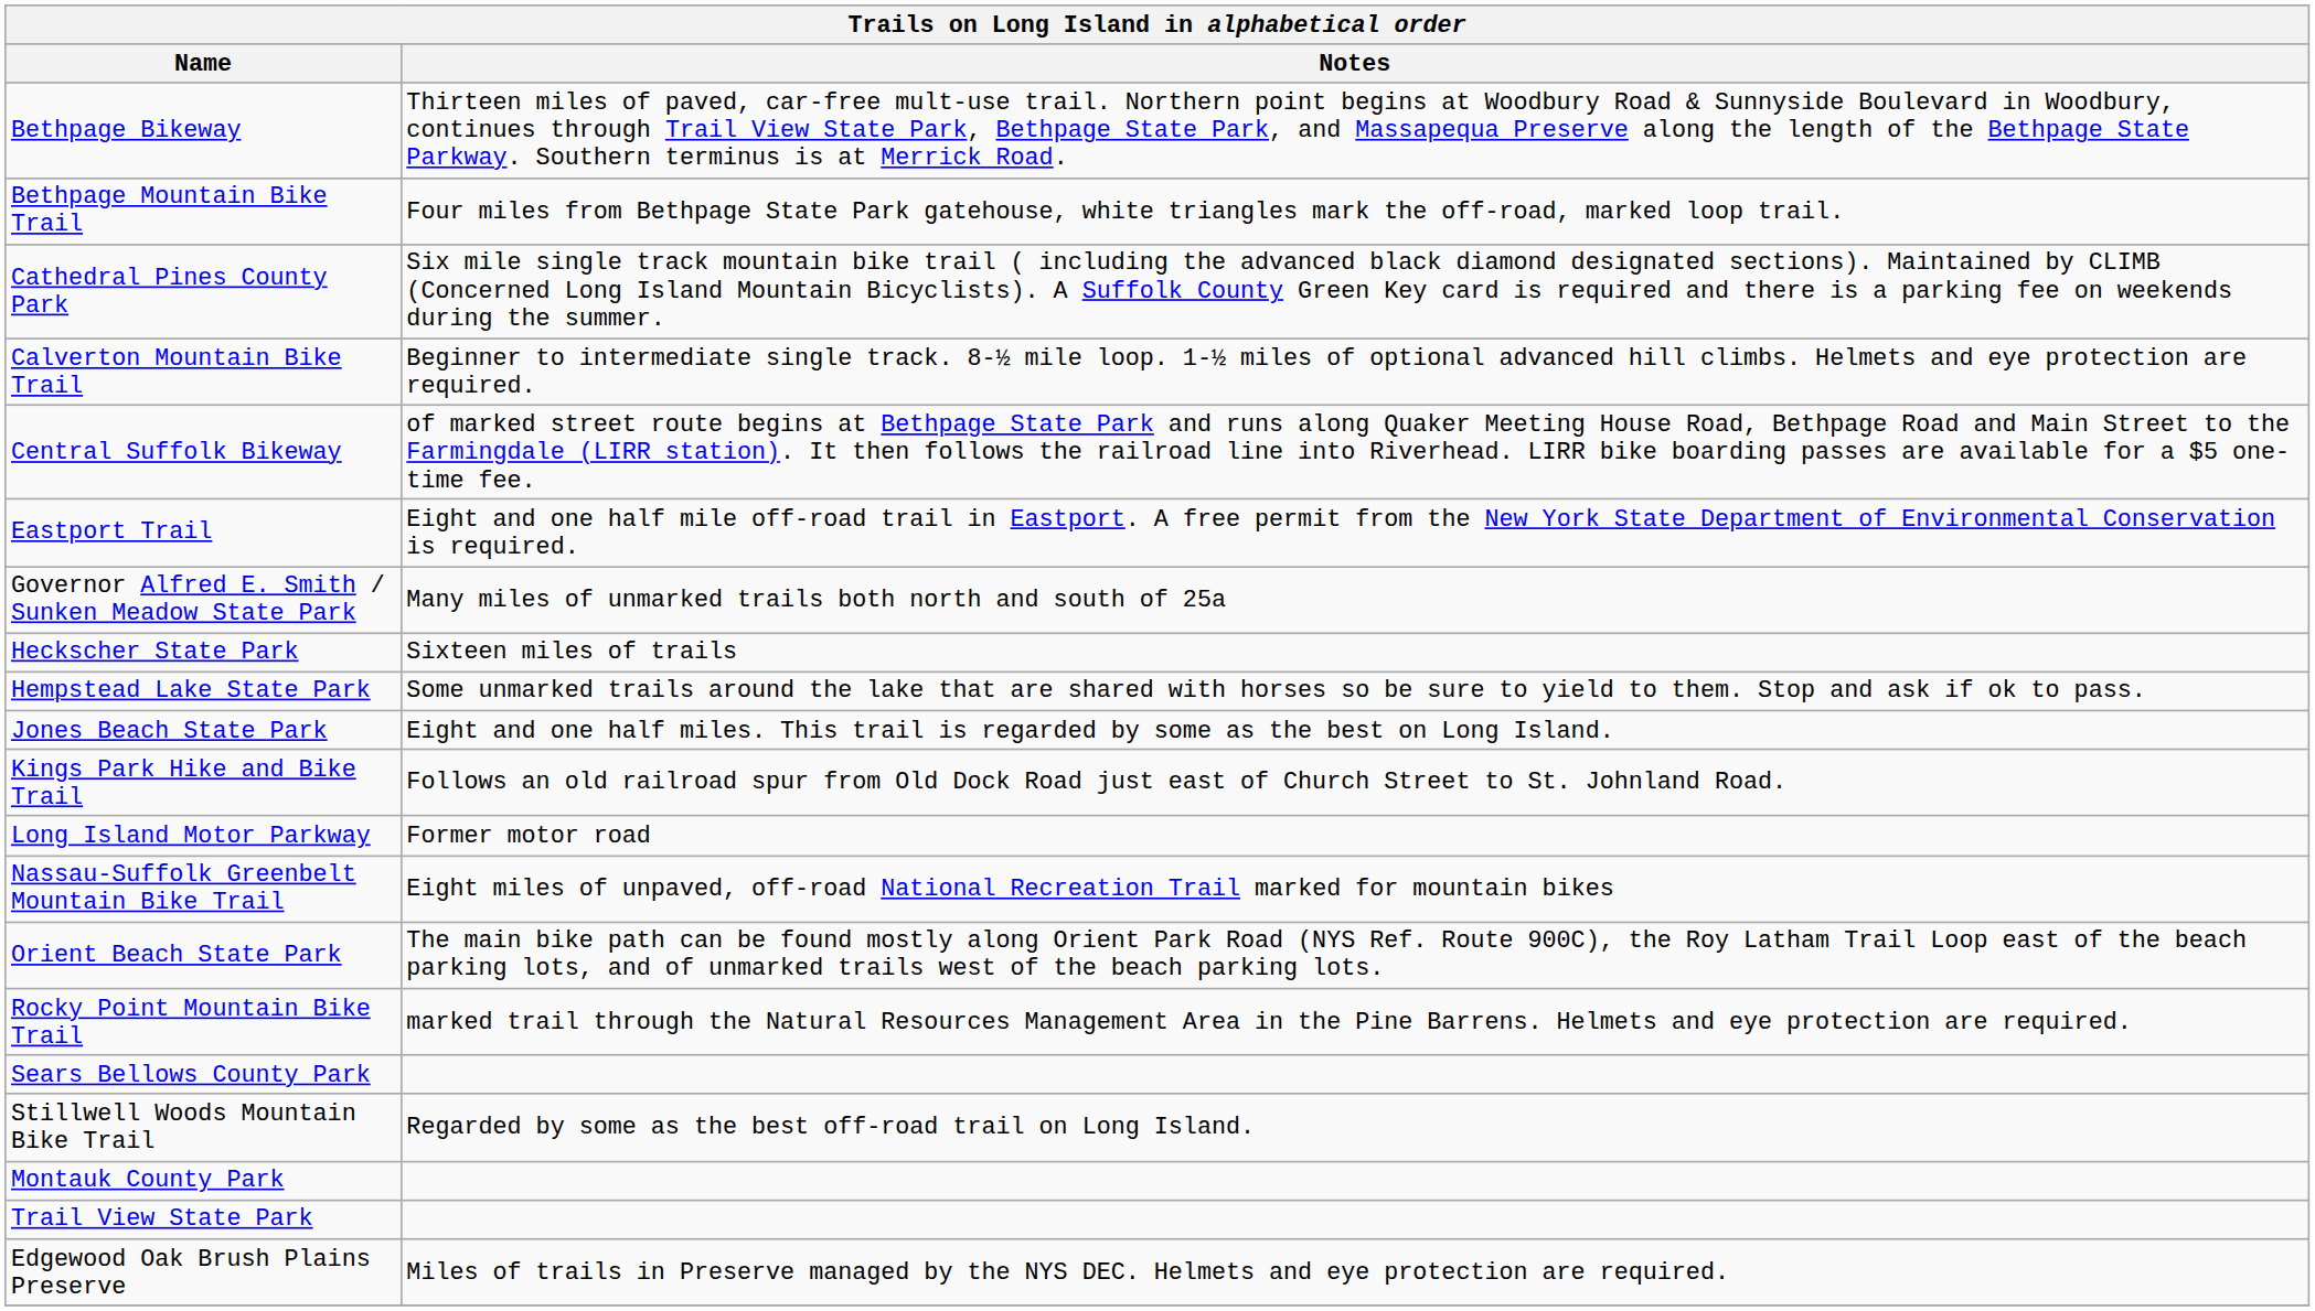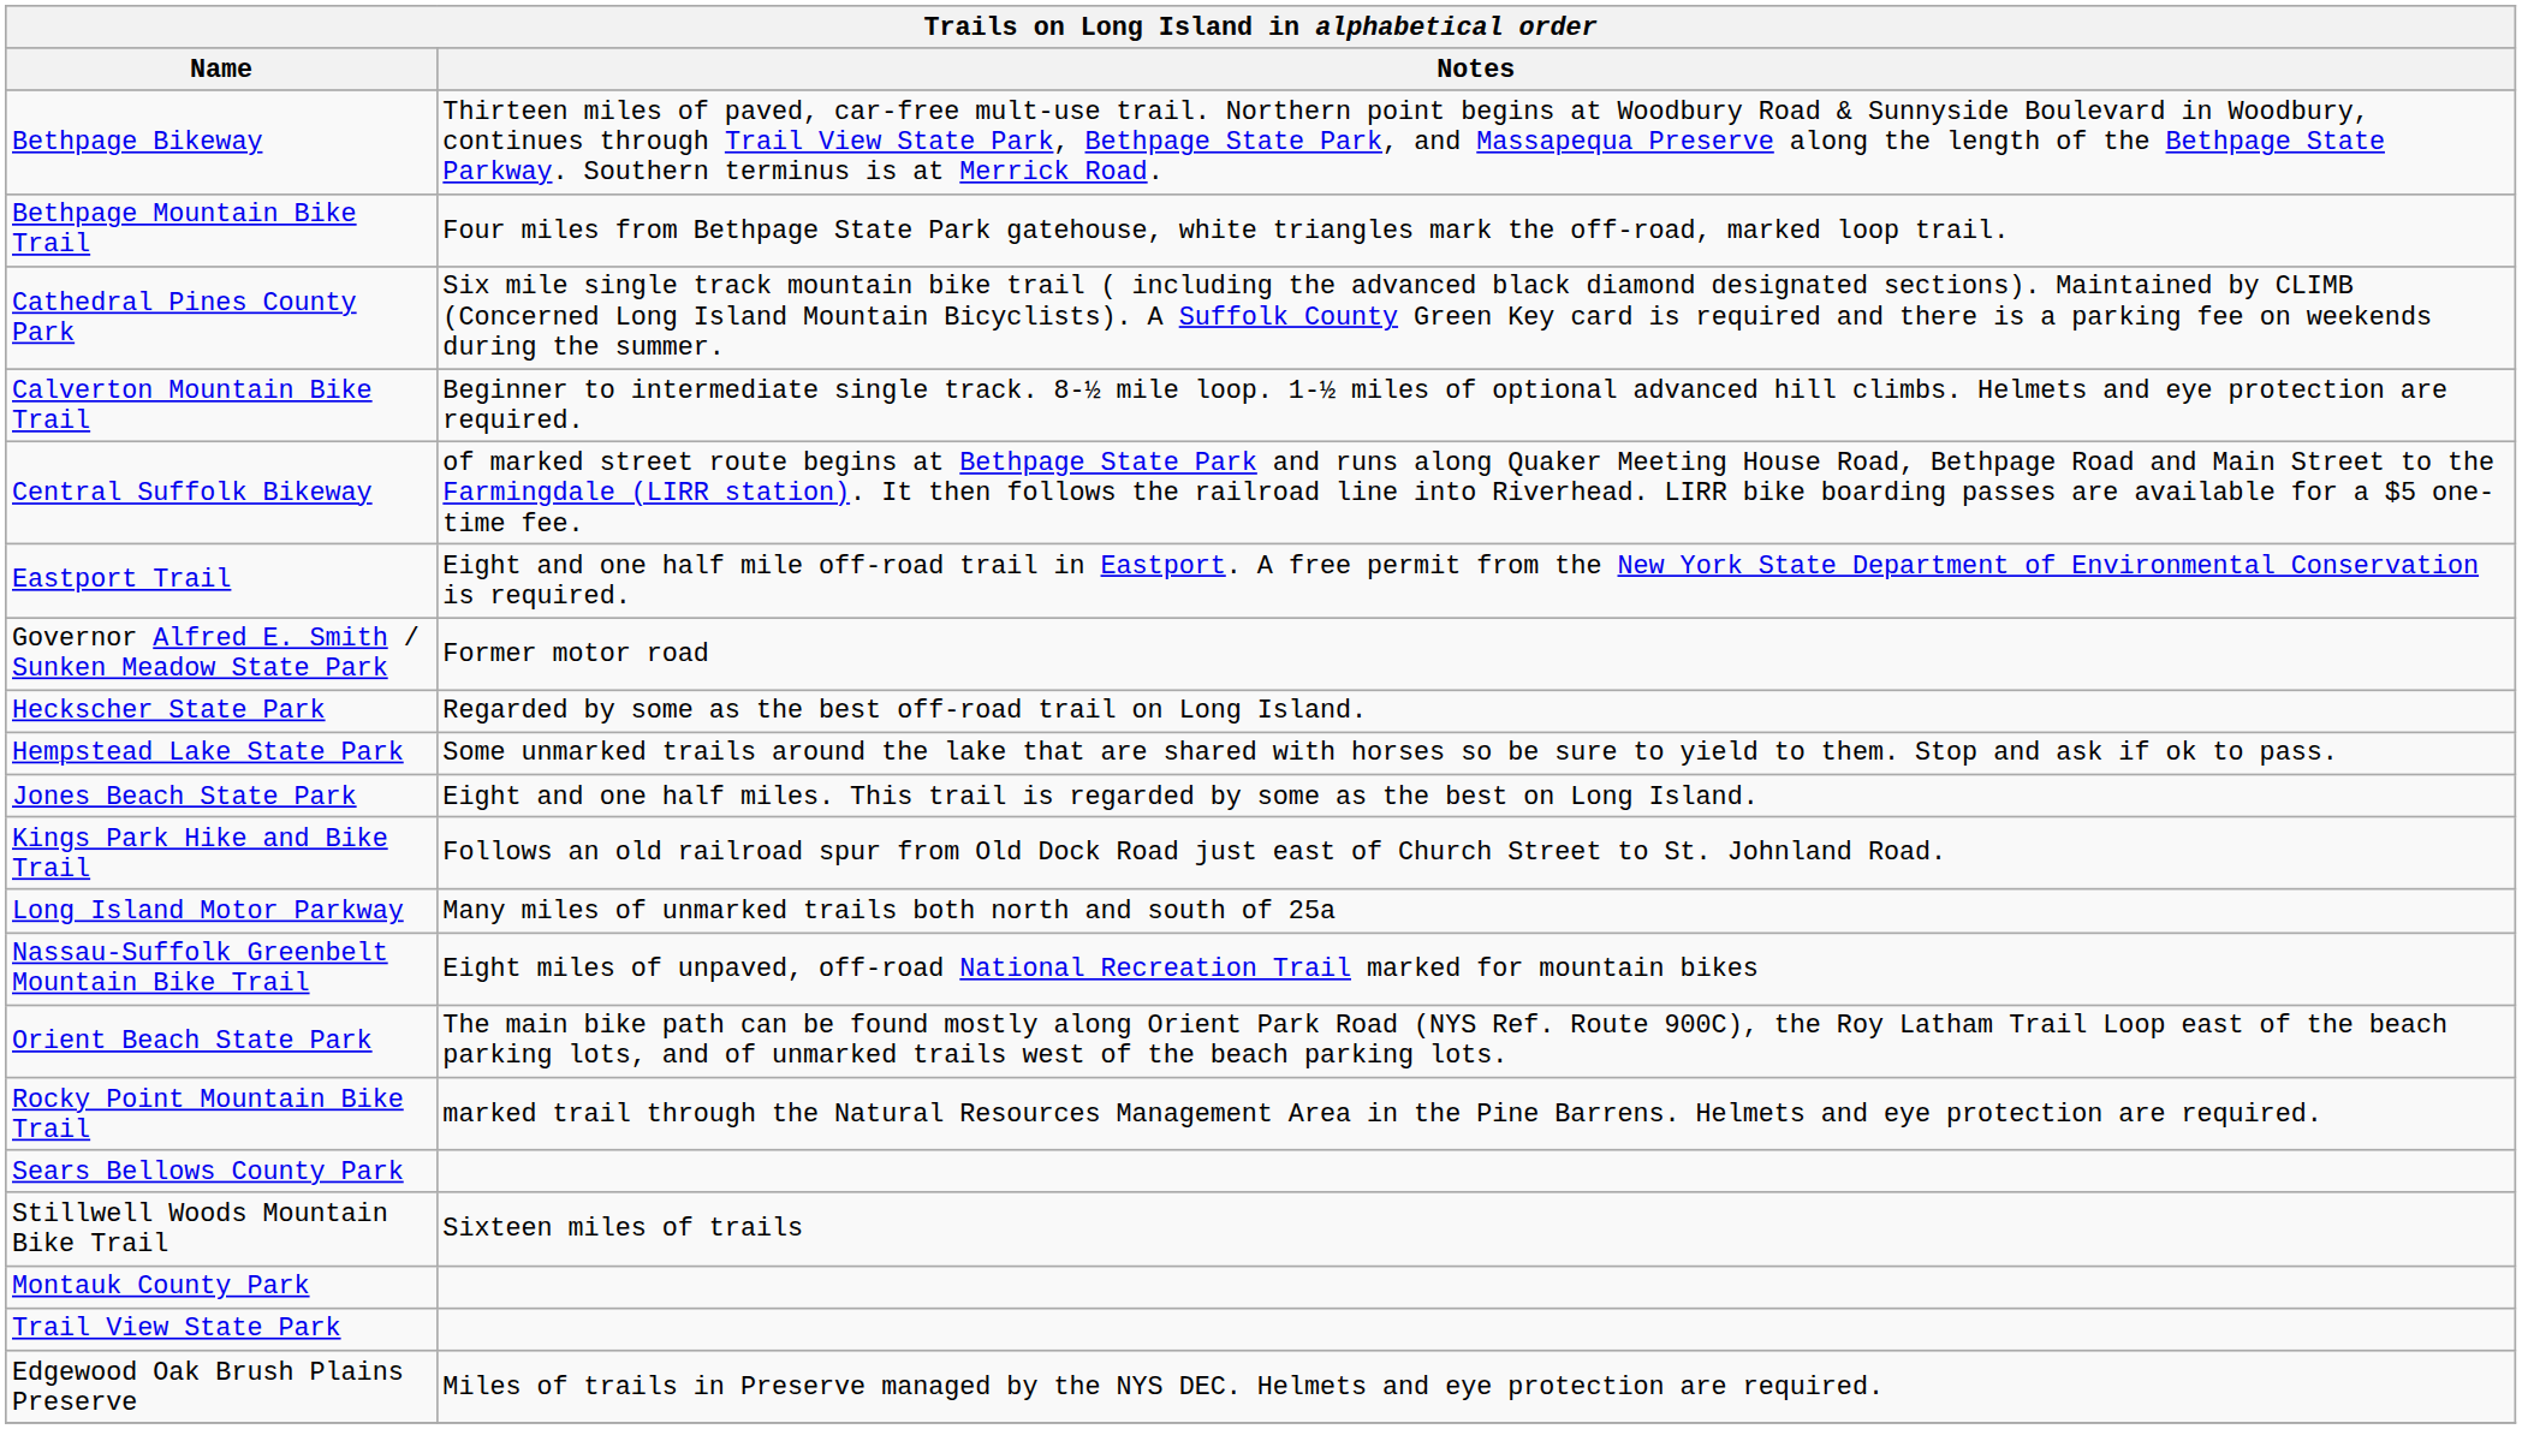Governor Alfred E. Smith / Sunken Meadow State Park | Notes: Many miles of unmarked trails both north and south of 25a -> Former motor road
Heckscher State Park | Notes: Sixteen miles of trails -> Regarded by some as the best off-road trail on Long Island.
Long Island Motor Parkway | Notes: Former motor road -> Many miles of unmarked trails both north and south of 25a
Stillwell Woods Mountain Bike Trail | Notes: Regarded by some as the best off-road trail on Long Island. -> Sixteen miles of trails
